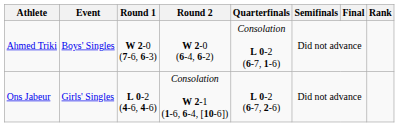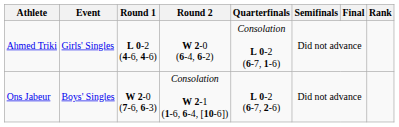Ahmed Triki | Event: Boys' Singles -> Girls' Singles
Ahmed Triki | Round 1: W 2-0 (7-6, 6-3) -> L 0-2 (4-6, 4-6)
Ons Jabeur | Event: Girls' Singles -> Boys' Singles
Ons Jabeur | Round 1: L 0-2 (4-6, 4-6) -> W 2-0 (7-6, 6-3)
